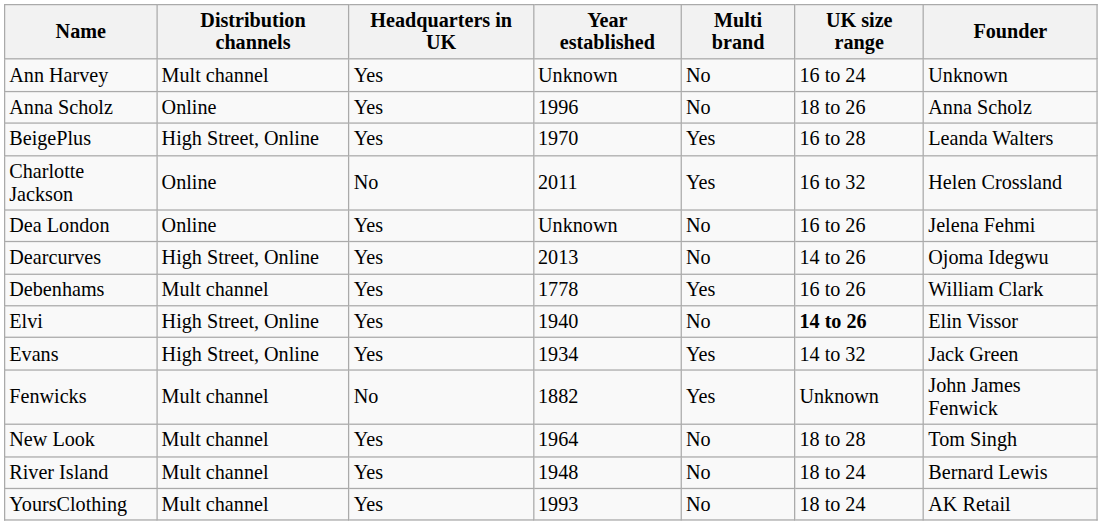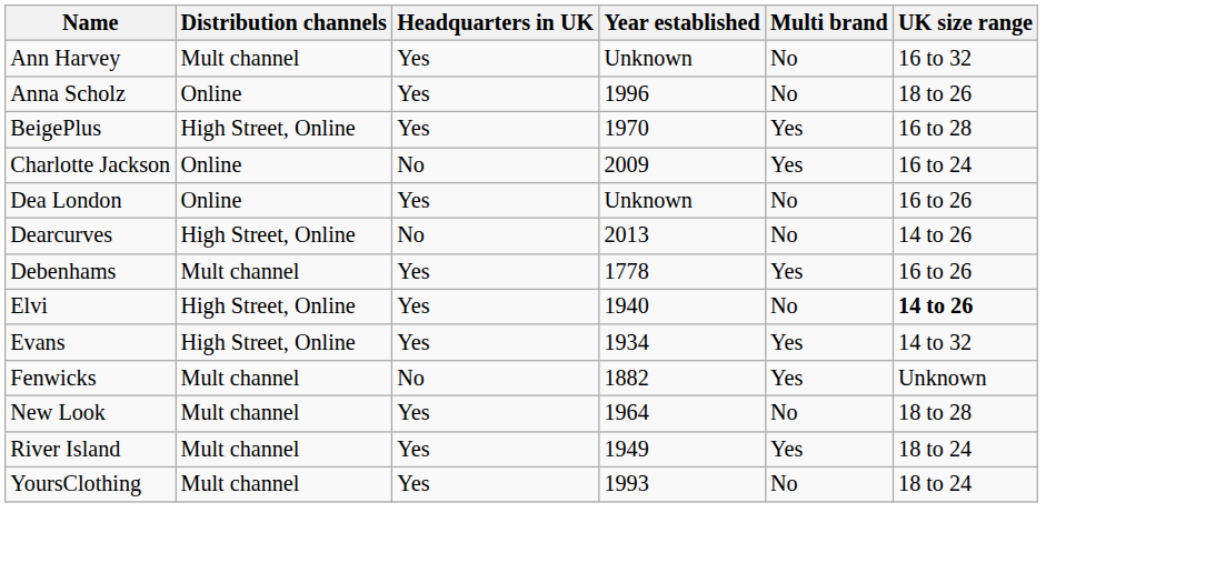- column: Founder | Unknown | Anna Scholz | Leanda Walters | Helen Crossland | Jelena Fehmi | Ojoma Idegwu | William Clark | Elin Vissor | Jack Green | John James Fenwick | Tom Singh | Bernard Lewis | AK Retail
Ann Harvey | UK size range: 16 to 24 -> 16 to 32
Charlotte Jackson | Year established: 2011 -> 2009
Charlotte Jackson | UK size range: 16 to 32 -> 16 to 24
Dearcurves | Headquarters in UK: Yes -> No
River Island | Year established: 1948 -> 1949
River Island | Multi brand: No -> Yes
